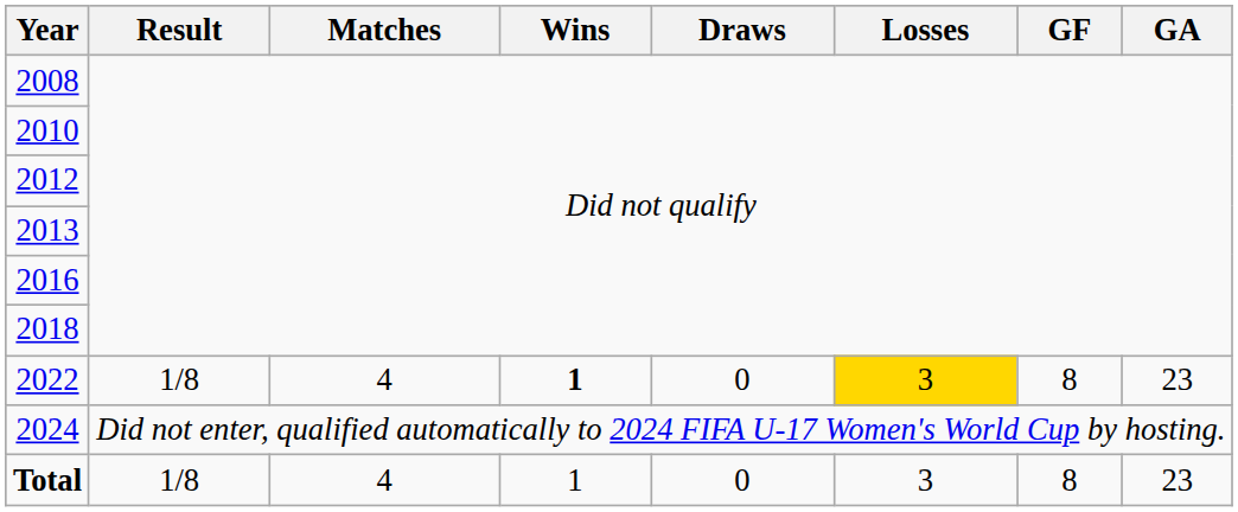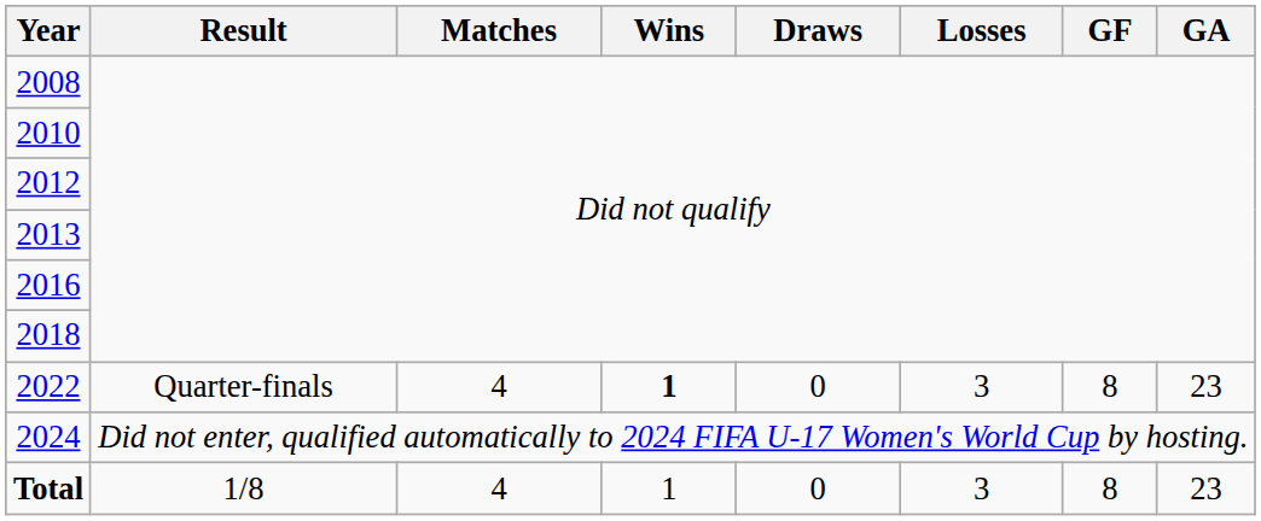2022 | Result: 1/8 -> Quarter-finals
2022 | Losses: gold background -> no background
